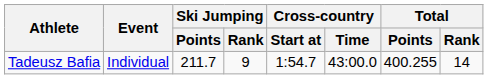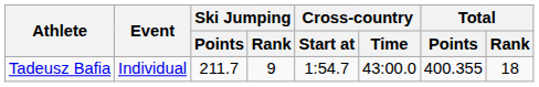Tadeusz Bafia | Total / Points: 400.255 -> 400.355
Tadeusz Bafia | Total / Rank: 14 -> 18
